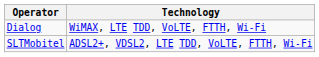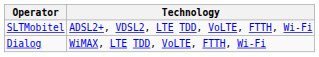rows swapped: Dialog <-> SLTMobitel
